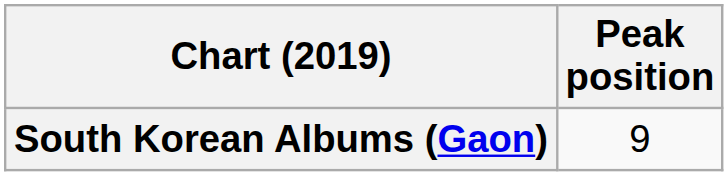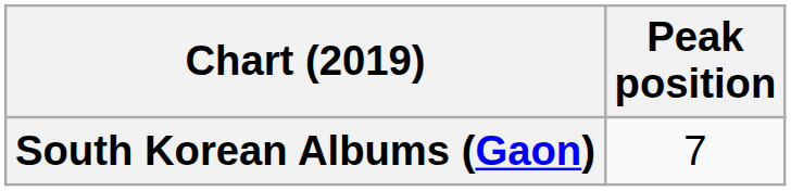South Korean Albums (Gaon) | Peak position: 9 -> 7
